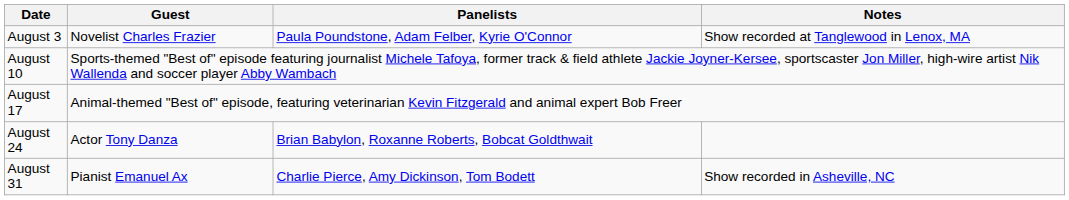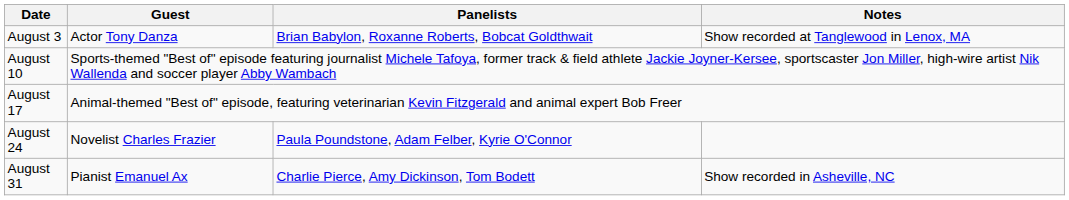August 3 | Guest: Novelist Charles Frazier -> Actor Tony Danza
August 3 | Panelists: Paula Poundstone, Adam Felber, Kyrie O'Connor -> Brian Babylon, Roxanne Roberts, Bobcat Goldthwait
August 24 | Guest: Actor Tony Danza -> Novelist Charles Frazier
August 24 | Panelists: Brian Babylon, Roxanne Roberts, Bobcat Goldthwait -> Paula Poundstone, Adam Felber, Kyrie O'Connor
